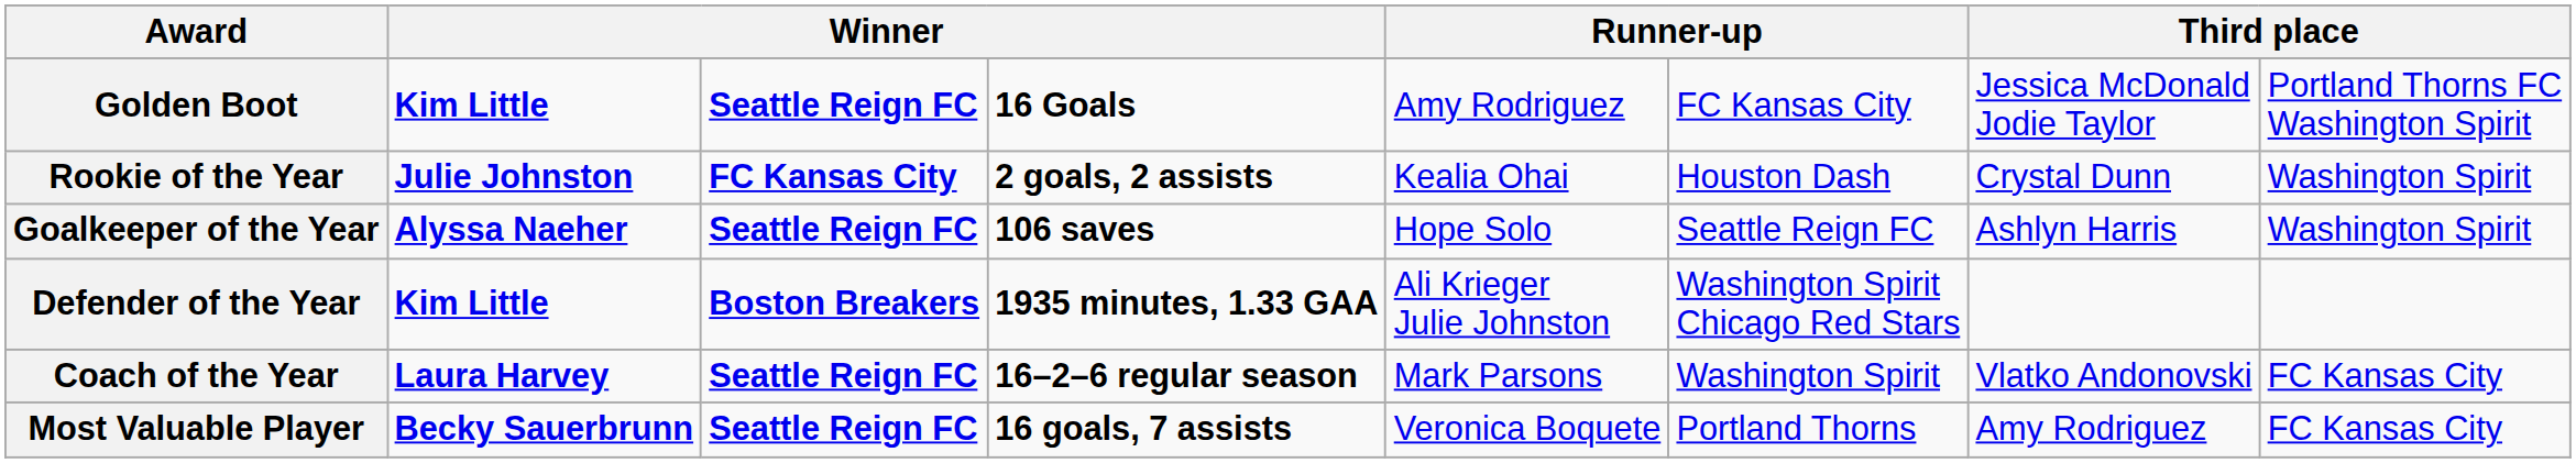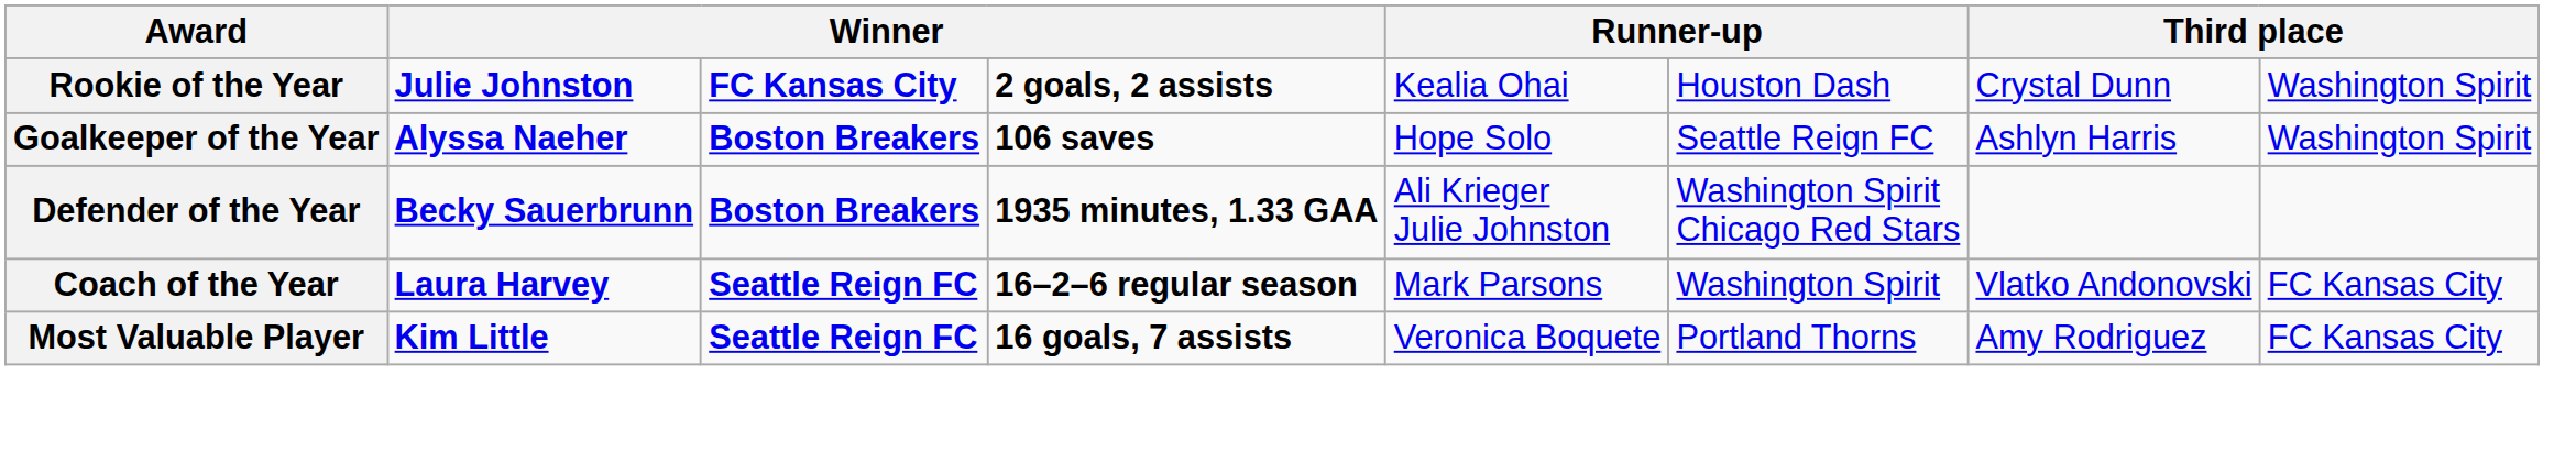- row: Golden Boot | Kim Little | Seattle Reign FC | 16 Goals | Amy Rodriguez | FC Kansas City | Jessica McDonald Jodie Taylor | Portland Thorns FC Washington Spirit
Goalkeeper of the Year | column 3: Seattle Reign FC -> Boston Breakers
Defender of the Year | column 2: Kim Little -> Becky Sauerbrunn
Most Valuable Player | column 2: Becky Sauerbrunn -> Kim Little
